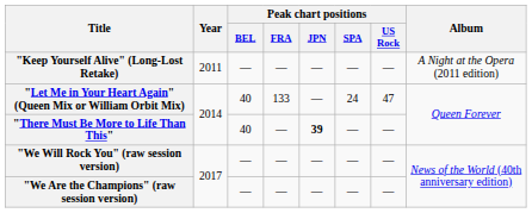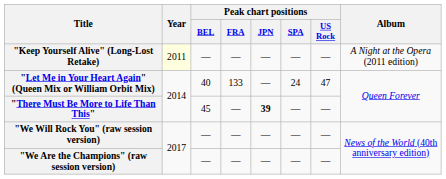"Keep Yourself Alive" (Long-Lost Retake) | Year: no background -> lightyellow background
"There Must Be More to Life Than This" | Peak chart positions / BEL: 40 -> 45
